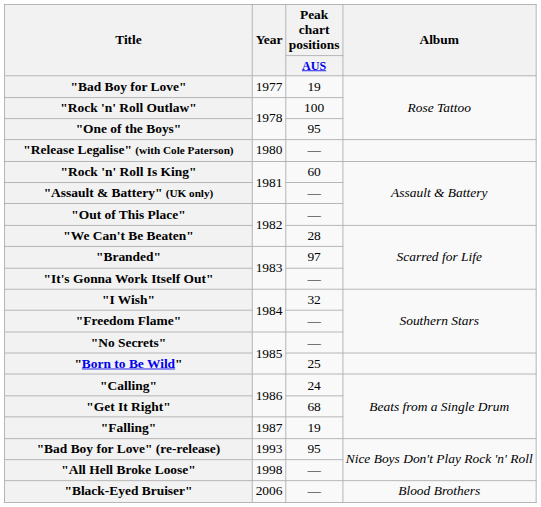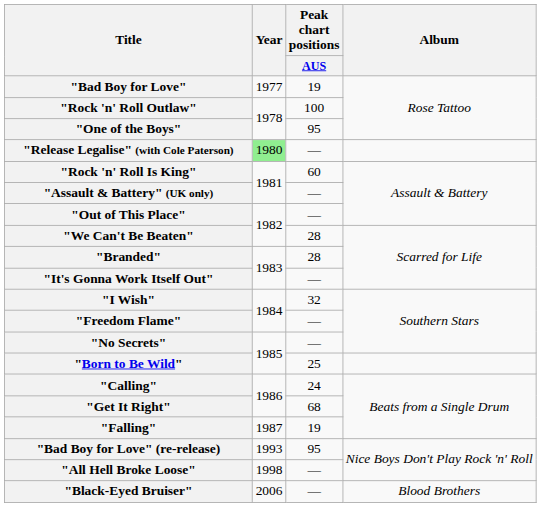"Release Legalise" (with Cole Paterson) | Year: no background -> lightgreen background
"Branded" | Peak chart positions / AUS: 97 -> 28
